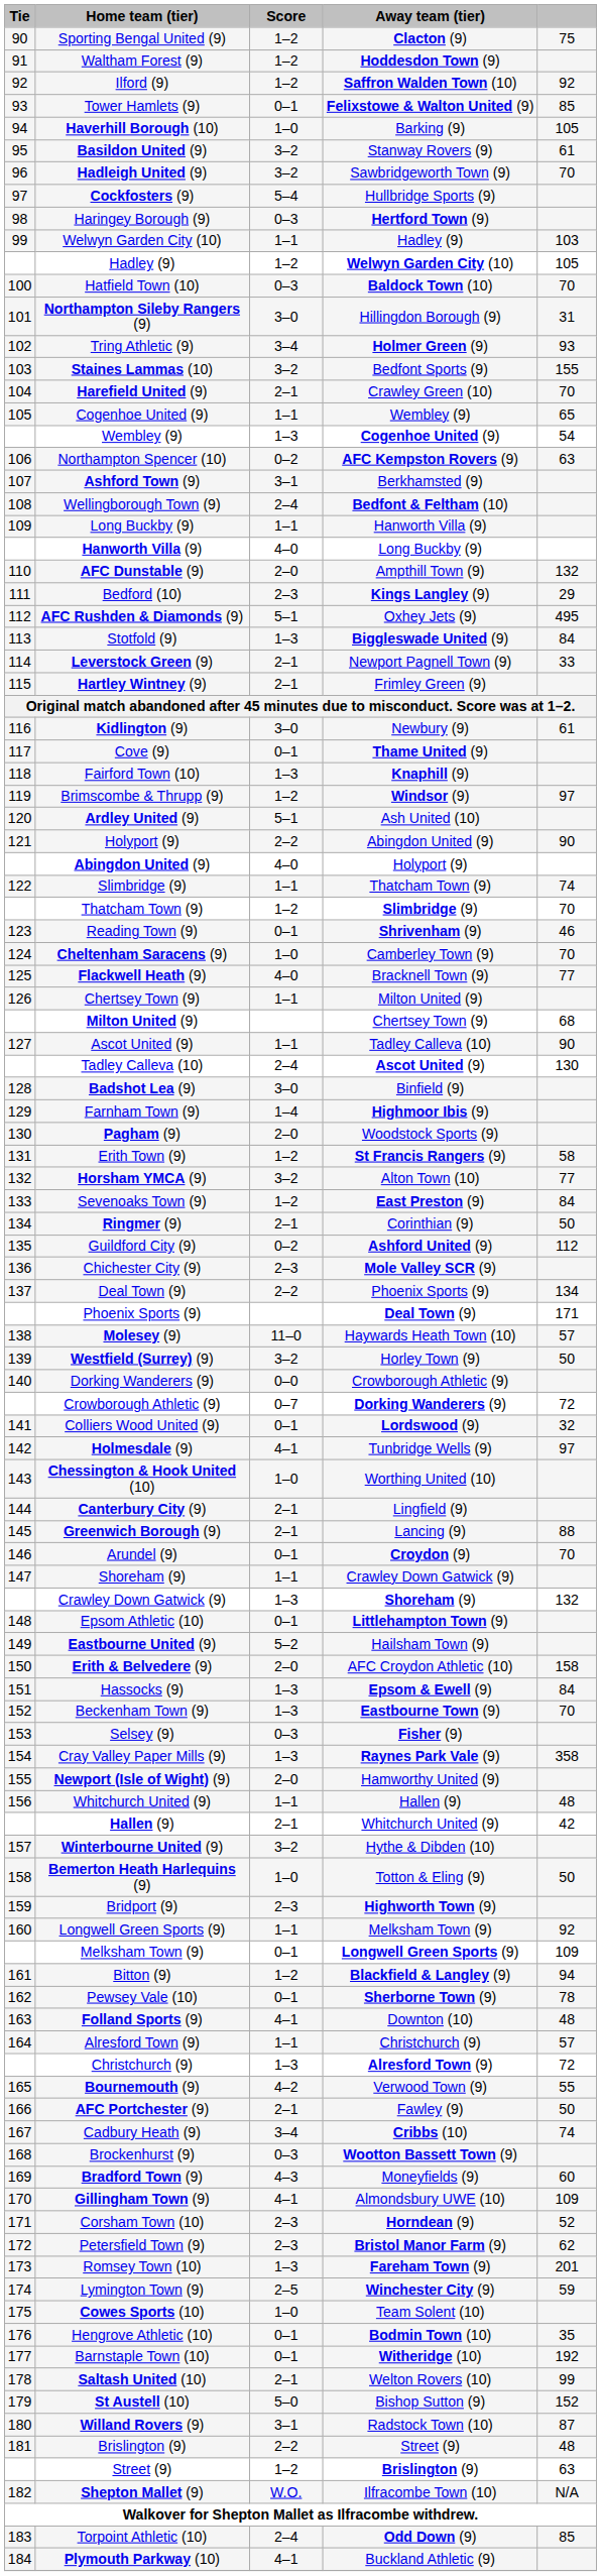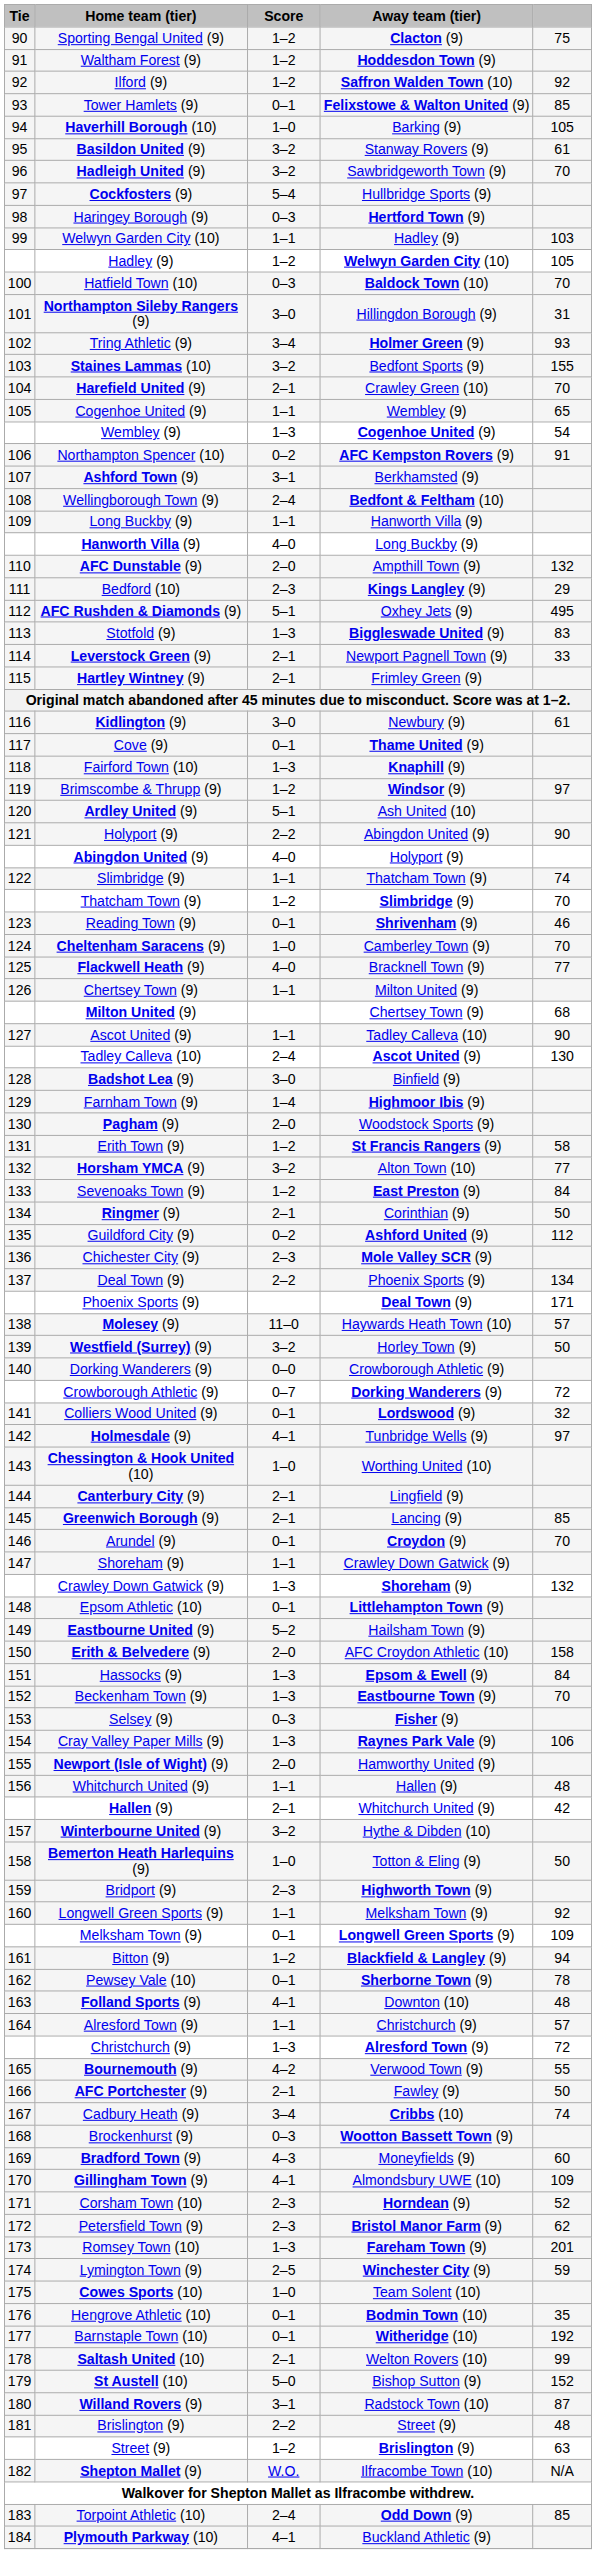Northampton Spencer (10) | column 5: 63 -> 91
Stotfold (9) | column 5: 84 -> 83
Greenwich Borough (9) | column 5: 88 -> 85
Cray Valley Paper Mills (9) | column 5: 358 -> 106
